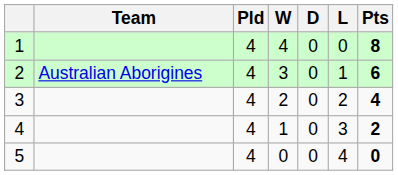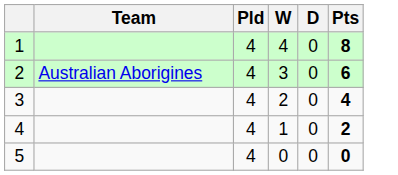- column: L | 0 | 1 | 2 | 3 | 4
